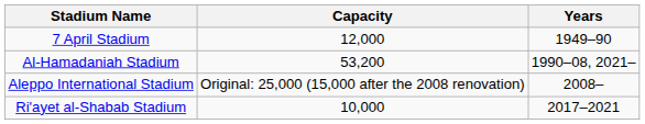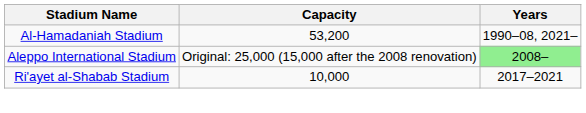- row: 7 April Stadium | 12,000 | 1949–90
Aleppo International Stadium | Years: no background -> lightgreen background
